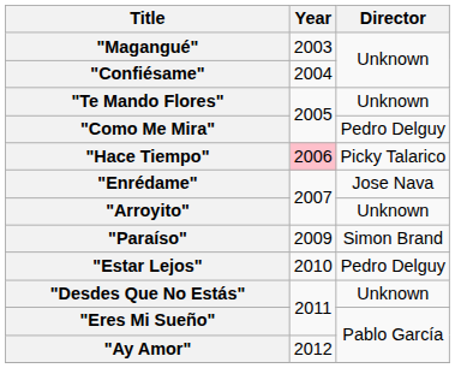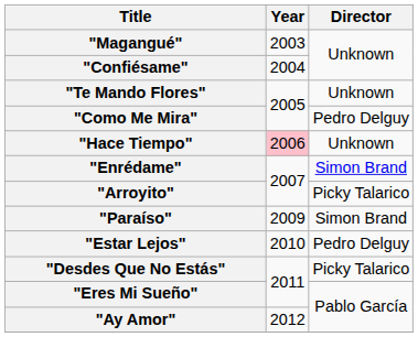"Hace Tiempo" | Director: Picky Talarico -> Unknown
"Enrédame" | Director: Jose Nava -> Simon Brand
"Arroyito" | Director: Unknown -> Picky Talarico
"Desdes Que No Estás" | Director: Unknown -> Picky Talarico
